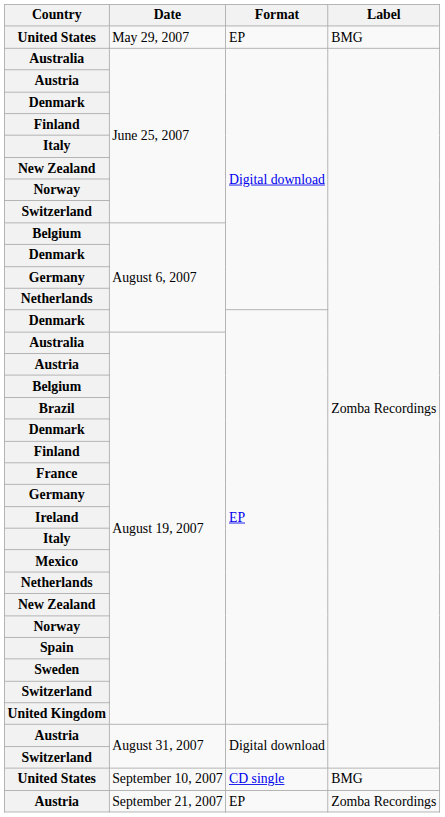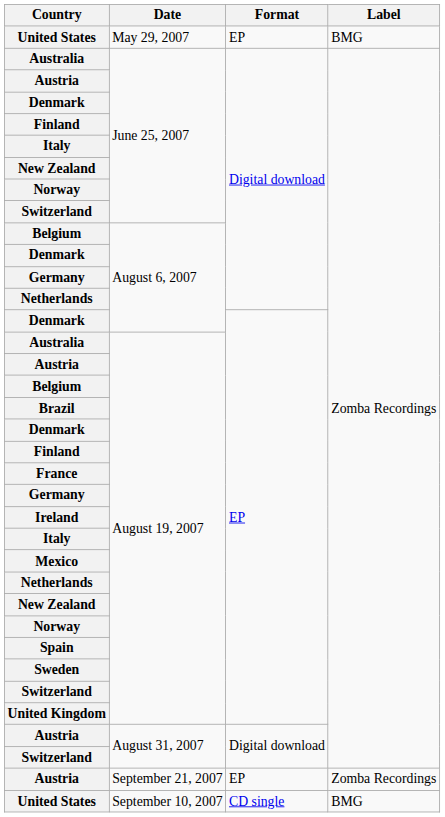rows swapped: September 10, 2007 <-> September 21, 2007
